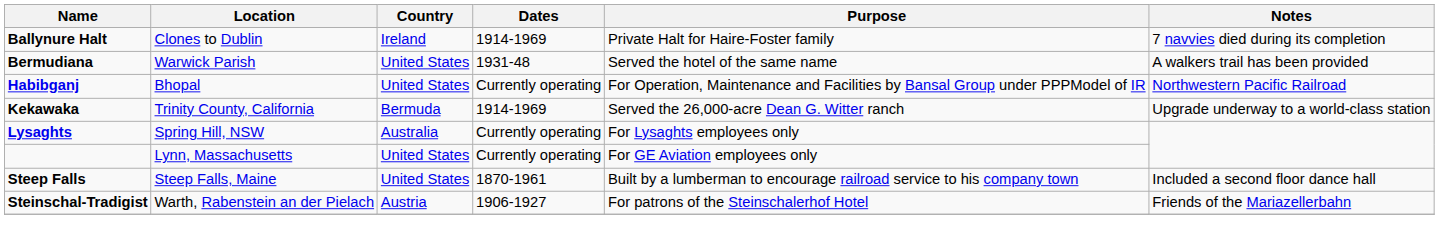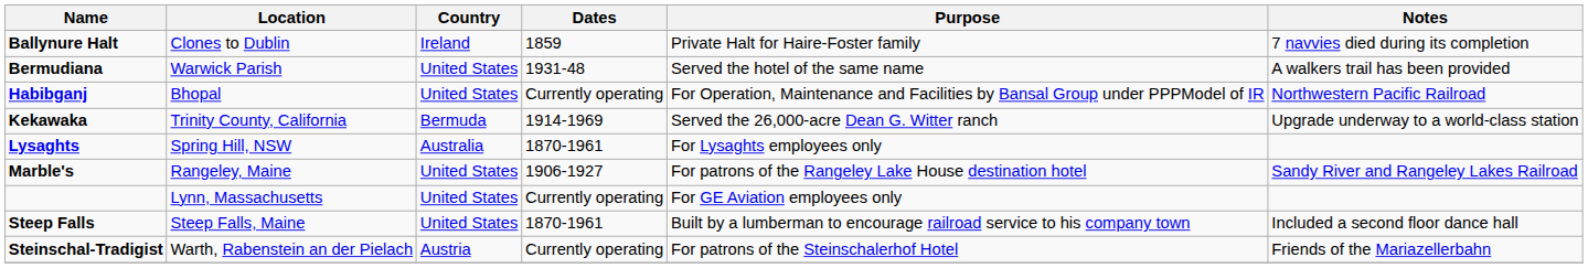Ballynure Halt | Dates: 1914-1969 -> 1859
Lysaghts | Dates: Currently operating -> 1870-1961
+ row: Marble's | Rangeley, Maine | United States | 1906-1927 | For patrons of the Rangeley Lake House destination hotel | Sandy River and Rangeley Lakes Railroad
Steinschal-Tradigist | Dates: 1906-1927 -> Currently operating
